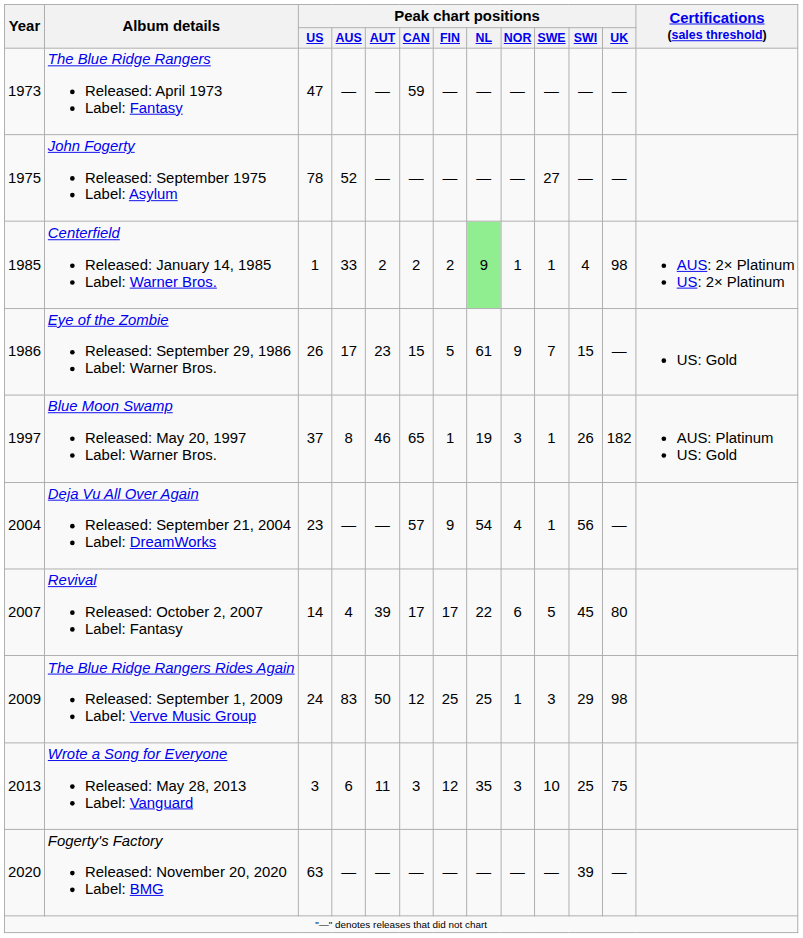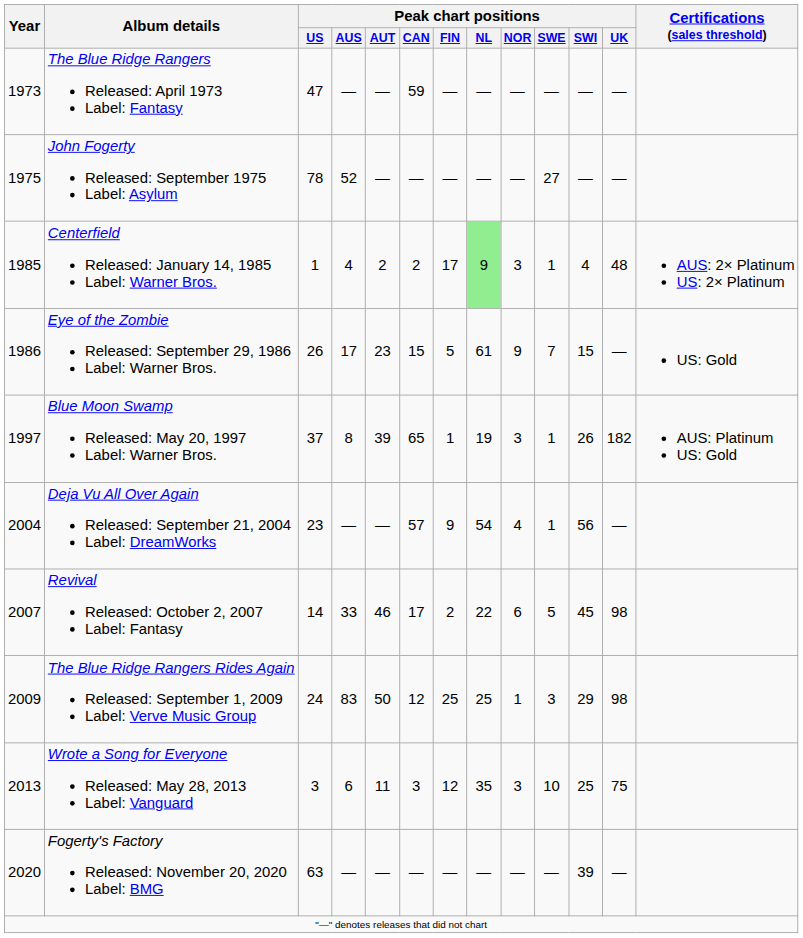Centerfield Released: January 14, 1985 Label: Warner Bros. | Peak chart positions / AUS: 33 -> 4
Centerfield Released: January 14, 1985 Label: Warner Bros. | Peak chart positions / FIN: 2 -> 17
Centerfield Released: January 14, 1985 Label: Warner Bros. | Peak chart positions / NOR: 1 -> 3
Centerfield Released: January 14, 1985 Label: Warner Bros. | Peak chart positions / UK: 98 -> 48
Blue Moon Swamp Released: May 20, 1997 Label: Warner Bros. | Peak chart positions / AUT: 46 -> 39
Revival Released: October 2, 2007 Label: Fantasy | Peak chart positions / AUS: 4 -> 33
Revival Released: October 2, 2007 Label: Fantasy | Peak chart positions / AUT: 39 -> 46
Revival Released: October 2, 2007 Label: Fantasy | Peak chart positions / FIN: 17 -> 2
Revival Released: October 2, 2007 Label: Fantasy | Peak chart positions / UK: 80 -> 98
